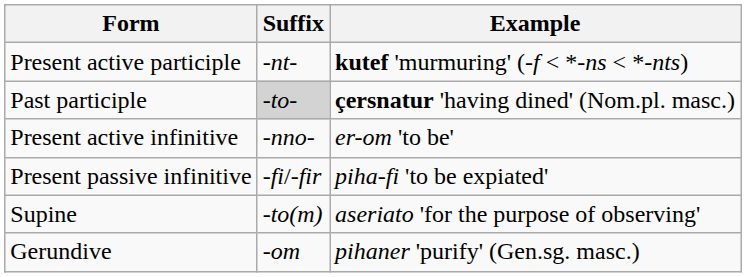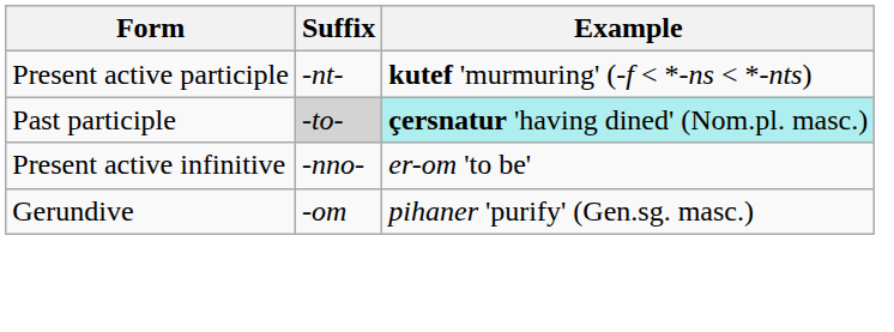Past participle | Example: no background -> paleturquoise background
- row: Present passive infinitive | -fi/-fir | piha-fi 'to be expiated'
- row: Supine | -to(m) | aseriato 'for the purpose of observing'
